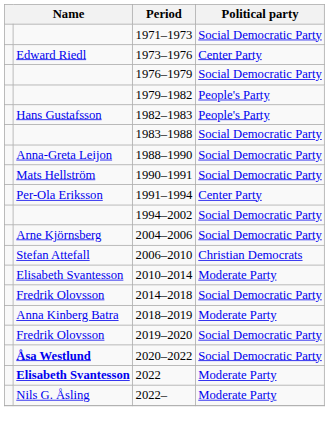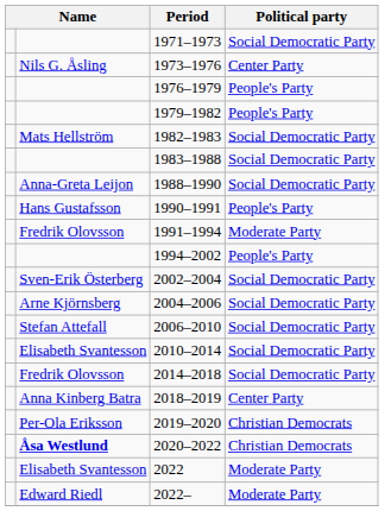1973–1976 | column 2: Edward Riedl -> Nils G. Åsling
1976–1979 | Political party: Social Democratic Party -> People's Party
1982–1983 | column 2: Hans Gustafsson -> Mats Hellström
1982–1983 | Political party: People's Party -> Social Democratic Party
1990–1991 | column 2: Mats Hellström -> Hans Gustafsson
1990–1991 | Political party: Social Democratic Party -> People's Party
1991–1994 | column 2: Per-Ola Eriksson -> Fredrik Olovsson
1991–1994 | Political party: Center Party -> Moderate Party
1994–2002 | Political party: Social Democratic Party -> People's Party
+ row: Sven-Erik Österberg | 2002–2004 | Social Democratic Party
2006–2010 | Political party: Christian Democrats -> Social Democratic Party
2010–2014 | Political party: Moderate Party -> Social Democratic Party
2018–2019 | Political party: Moderate Party -> Center Party
2019–2020 | column 2: Fredrik Olovsson -> Per-Ola Eriksson
2019–2020 | Political party: Social Democratic Party -> Christian Democrats
2020–2022 | Political party: Social Democratic Party -> Christian Democrats
2022 | column 2: bold -> normal
2022– | column 2: Nils G. Åsling -> Edward Riedl
